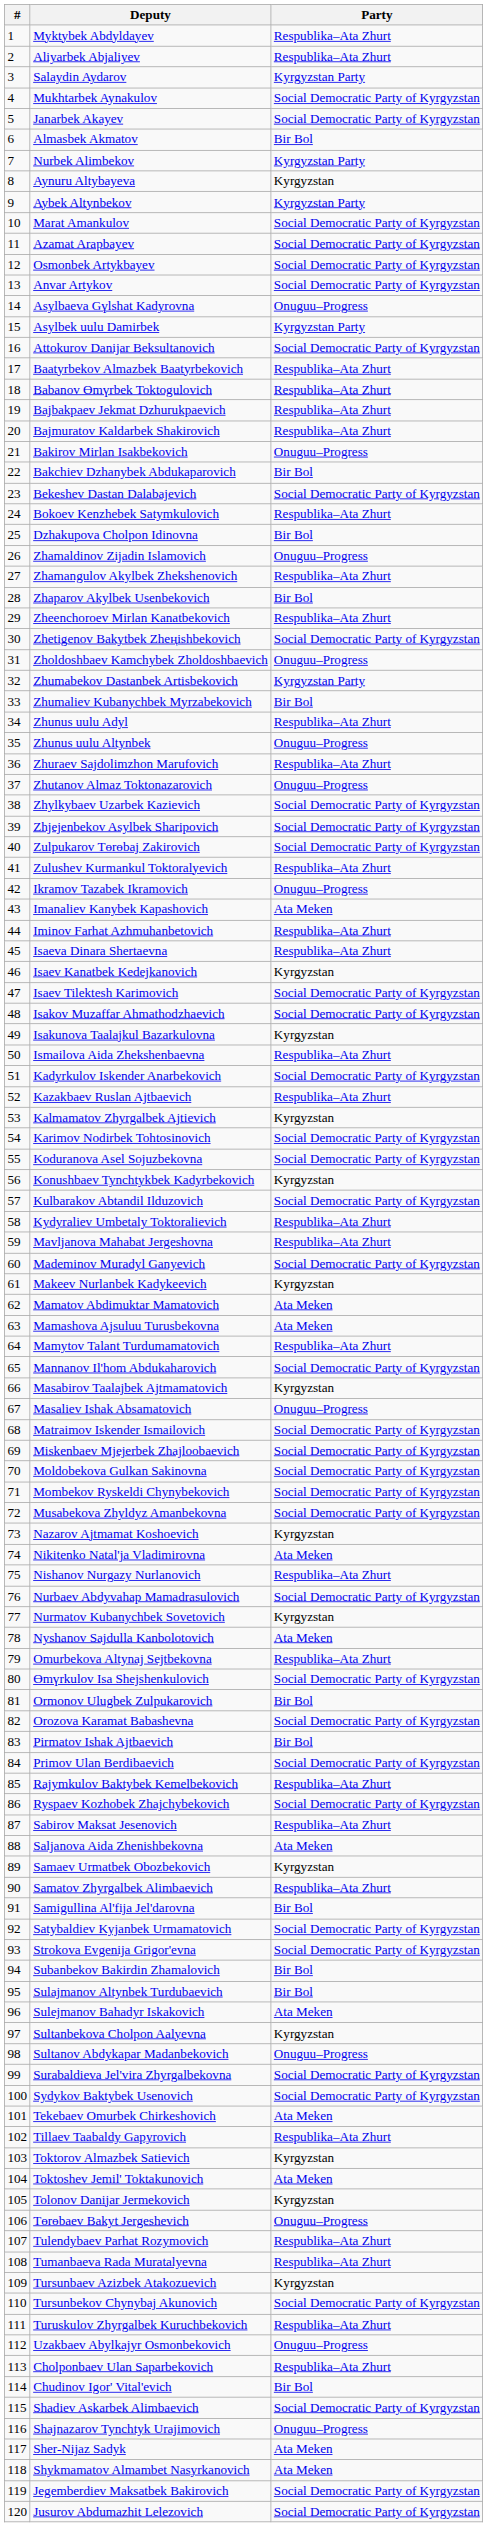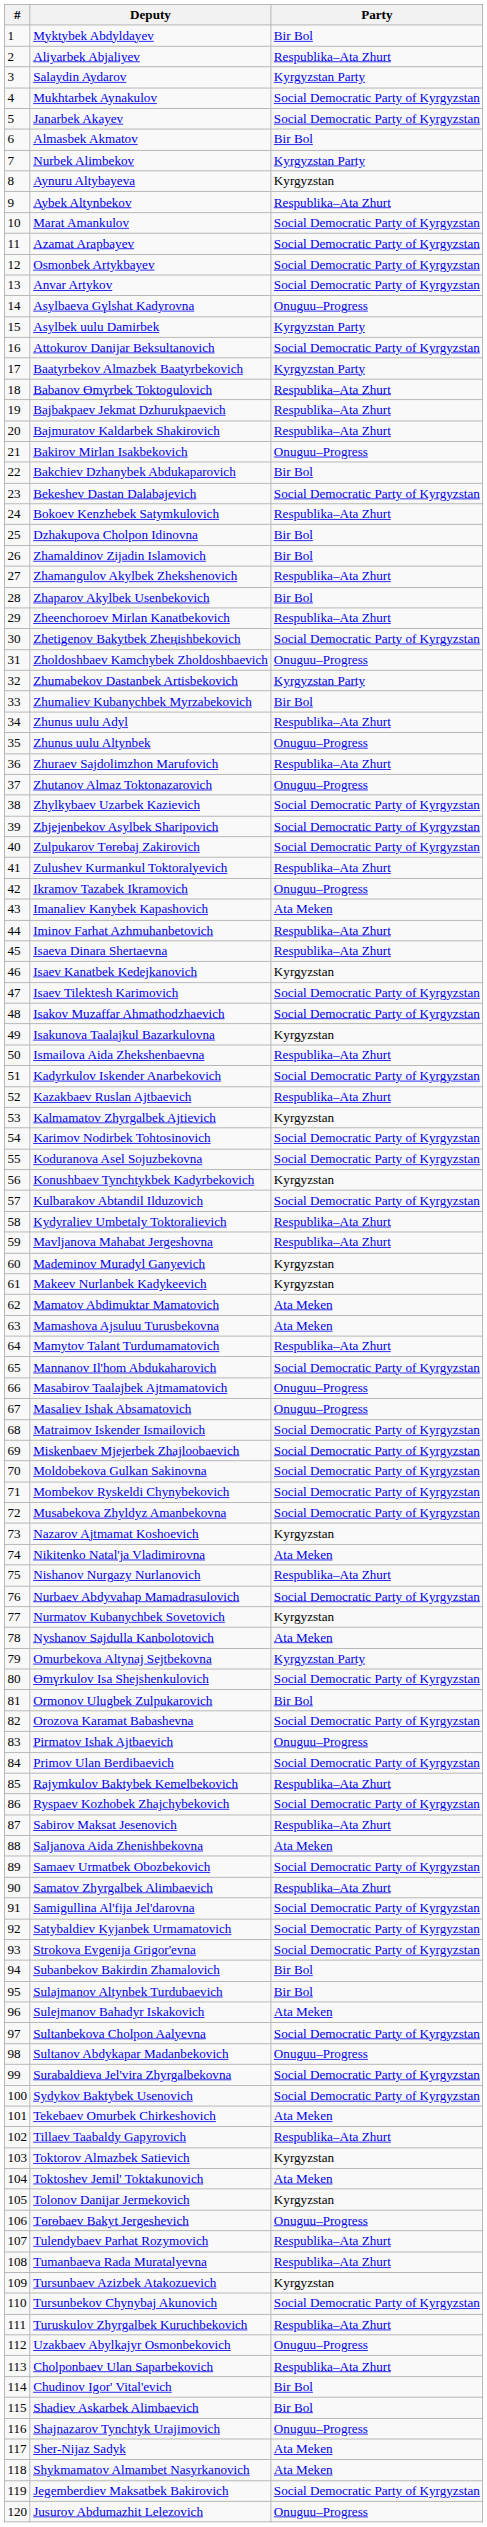Myktybek Abdyldayev | Party: Respublika–Ata Zhurt -> Bir Bol
Aybek Altynbekov | Party: Kyrgyzstan Party -> Respublika–Ata Zhurt
Baatyrbekov Almazbek Baatyrbekovich | Party: Respublika–Ata Zhurt -> Kyrgyzstan Party
Zhamaldinov Zijadin Islamovich | Party: Onuguu–Progress -> Bir Bol
Mademinov Muradyl Ganyevich | Party: Social Democratic Party of Kyrgyzstan -> Kyrgyzstan
Masabirov Taalajbek Ajtmamatovich | Party: Kyrgyzstan -> Onuguu–Progress
Omurbekova Altynaj Sejtbekovna | Party: Respublika–Ata Zhurt -> Kyrgyzstan Party
Pirmatov Ishak Ajtbaevich | Party: Bir Bol -> Onuguu–Progress
Samaev Urmatbek Obozbekovich | Party: Kyrgyzstan -> Social Democratic Party of Kyrgyzstan
Samigullina Al'fija Jel'darovna | Party: Bir Bol -> Social Democratic Party of Kyrgyzstan
Sultanbekova Cholpon Aalyevna | Party: Kyrgyzstan -> Social Democratic Party of Kyrgyzstan
Shadiev Askarbek Alimbaevich | Party: Social Democratic Party of Kyrgyzstan -> Bir Bol
Jusurov Abdumazhit Lelezovich | Party: Social Democratic Party of Kyrgyzstan -> Onuguu–Progress
